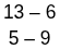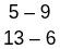rows swapped: 5 – 9 <-> 13 – 6
